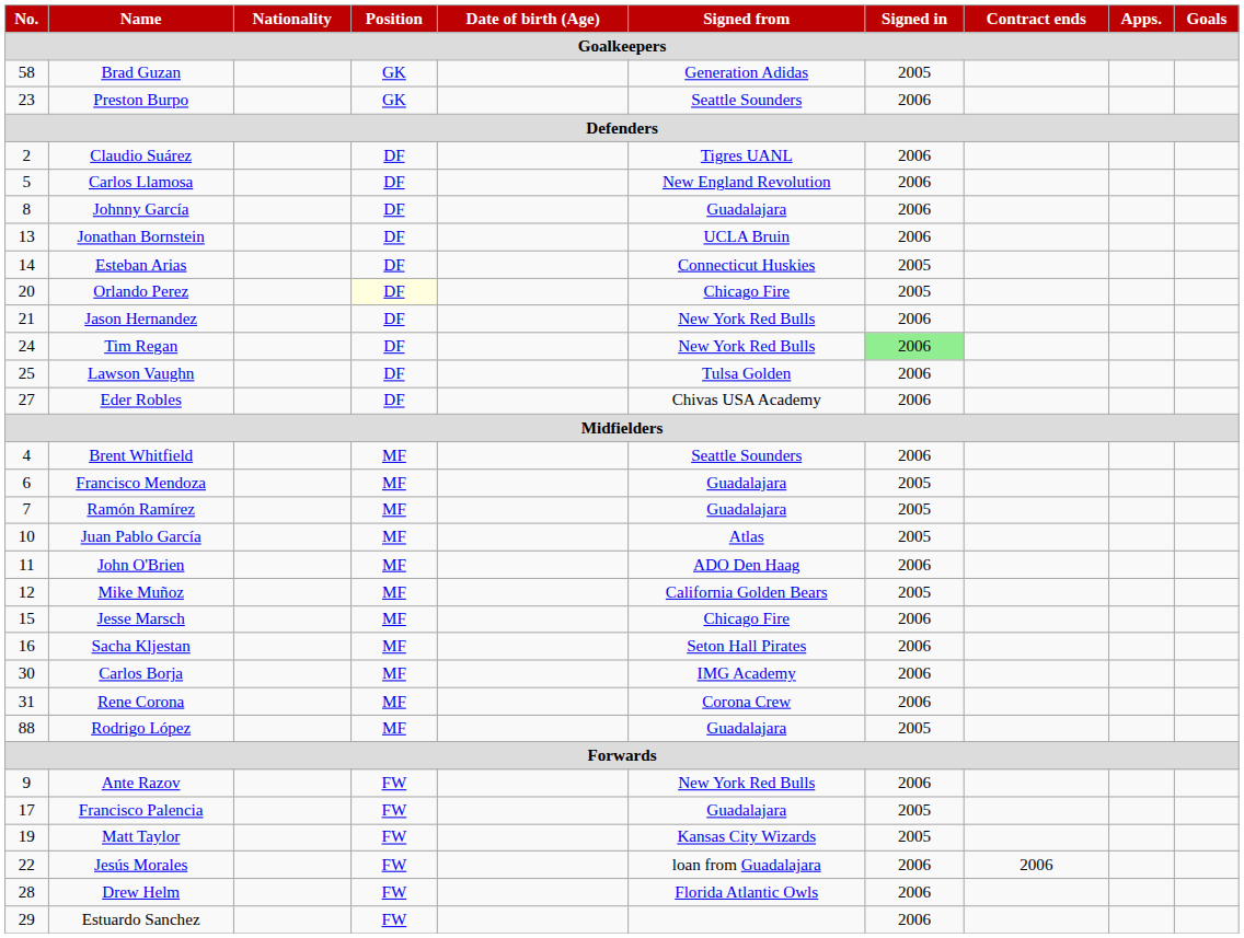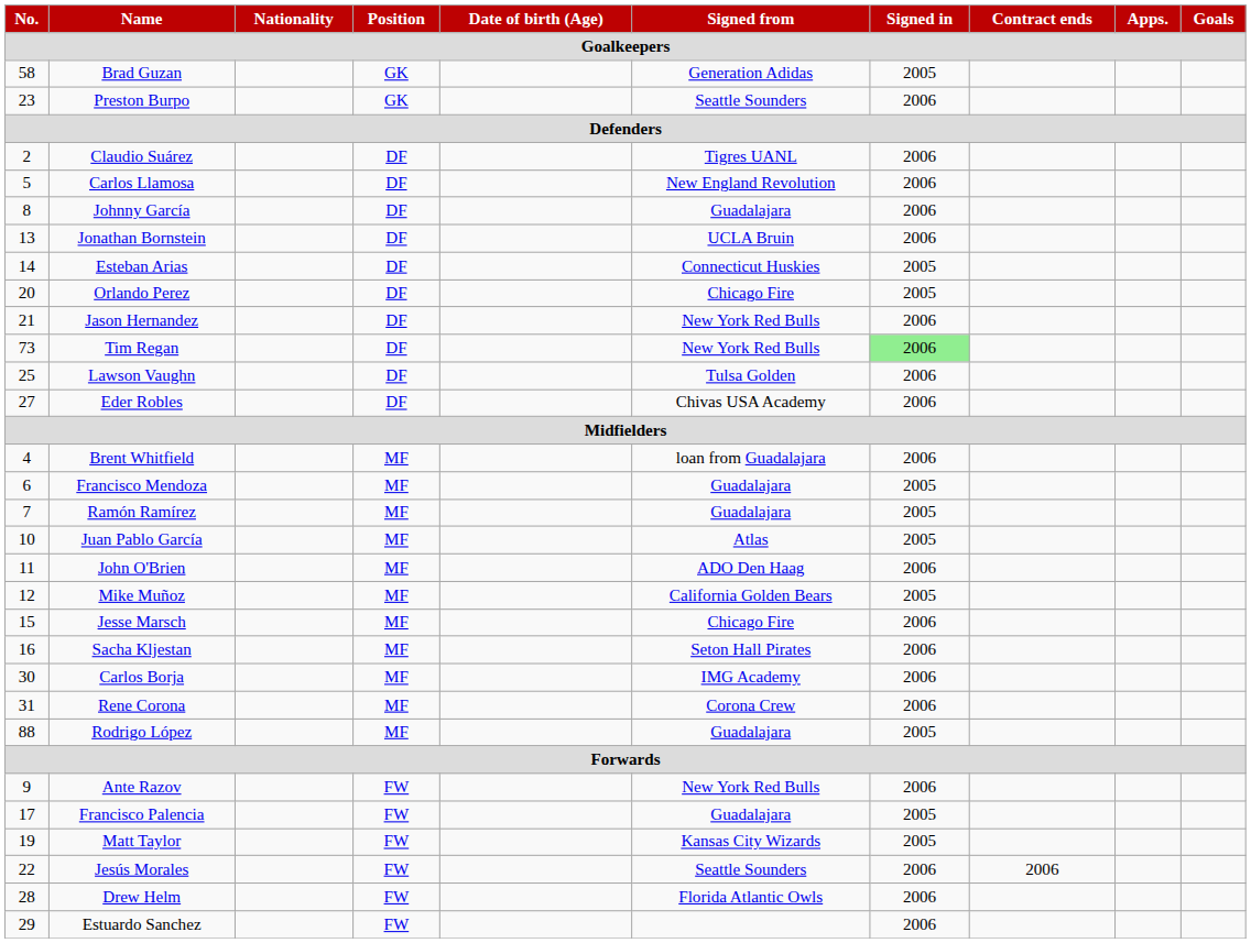Orlando Perez | Position: lightyellow background -> no background
Tim Regan | No.: 24 -> 73
Brent Whitfield | Signed from: Seattle Sounders -> loan from Guadalajara
Jesús Morales | Signed from: loan from Guadalajara -> Seattle Sounders
